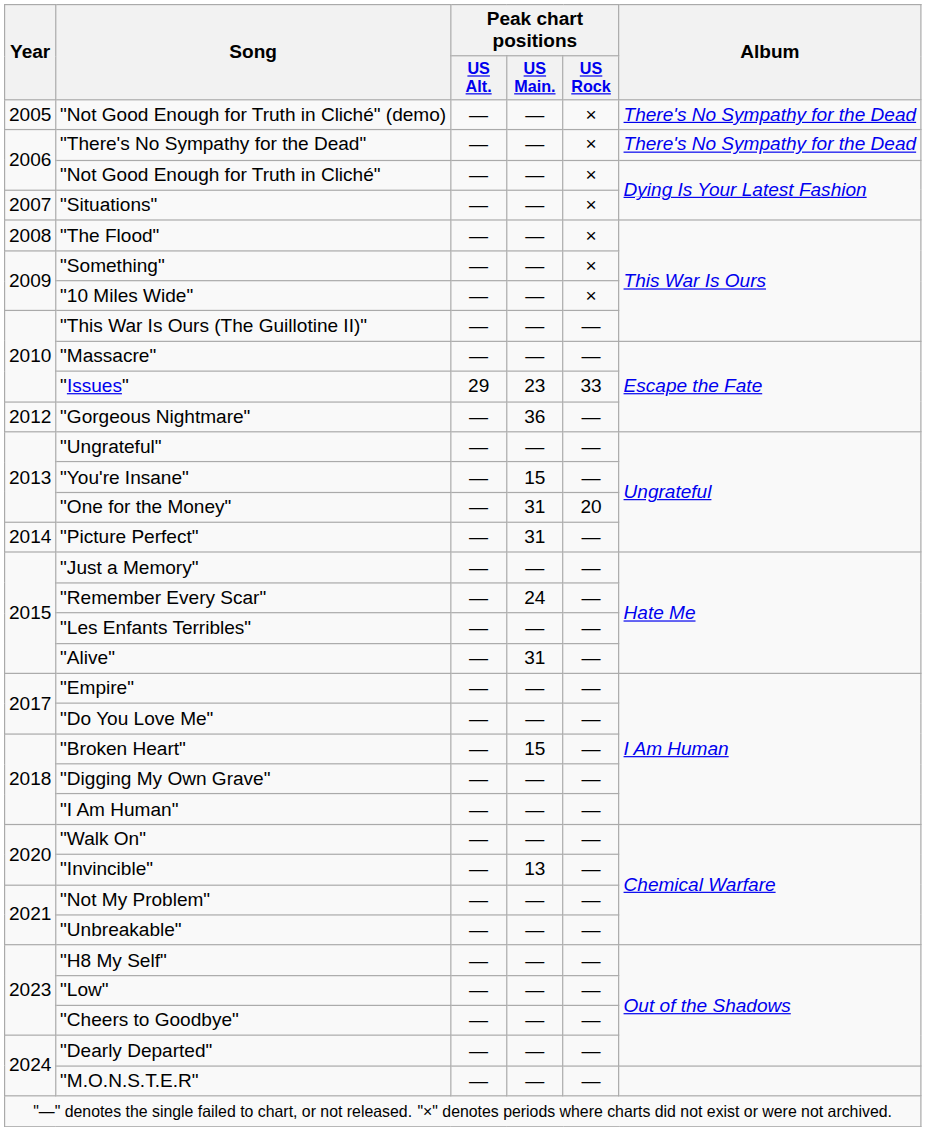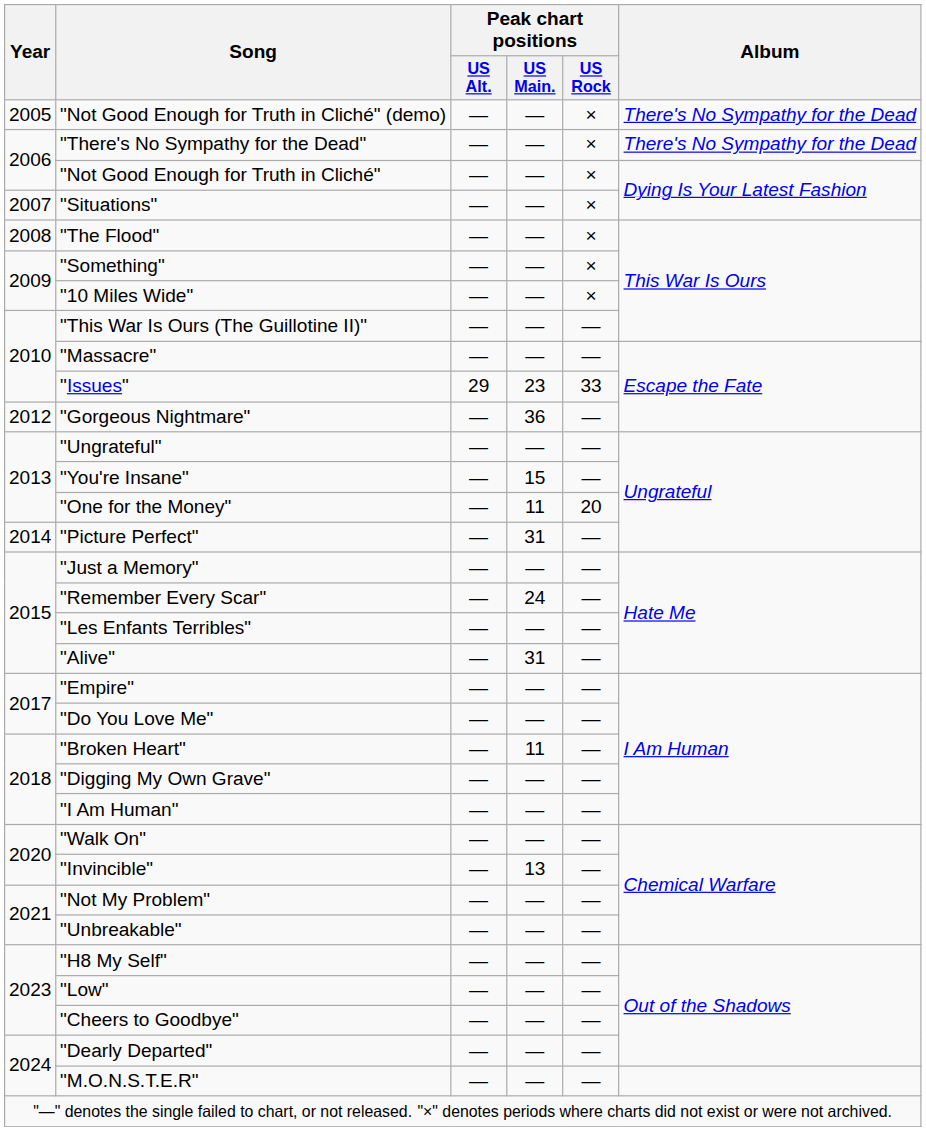"One for the Money" | Peak chart positions / US Main.: 31 -> 11
"Broken Heart" | Peak chart positions / US Main.: 15 -> 11
